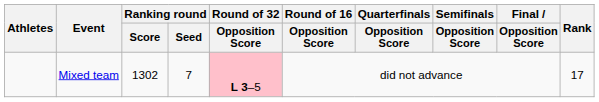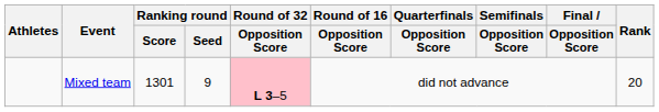Mixed team | Ranking round / Score: 1302 -> 1301
Mixed team | Ranking round / Seed: 7 -> 9
Mixed team | Rank: 17 -> 20
